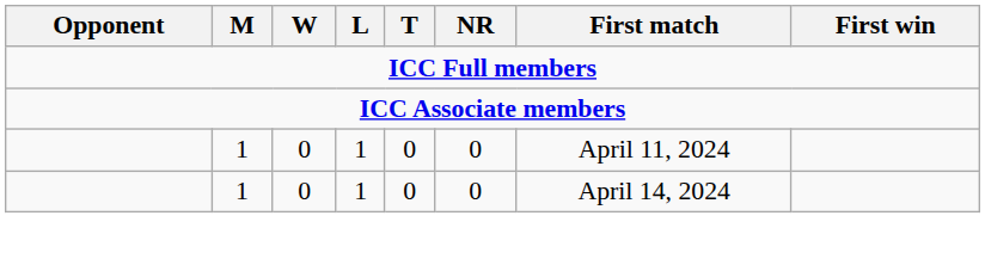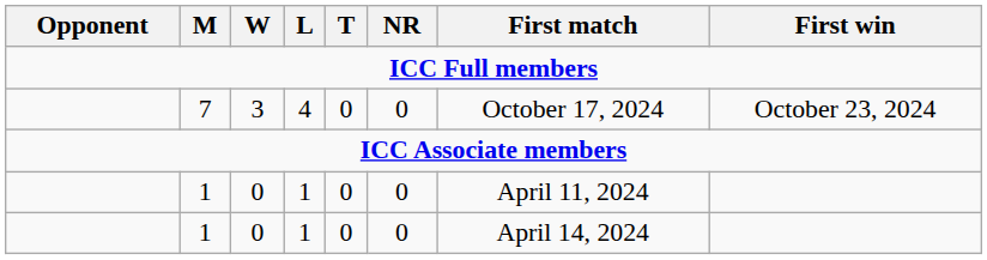+ row: 7 | 3 | 4 | 0 | 0 | October 17, 2024 | October 23, 2024
